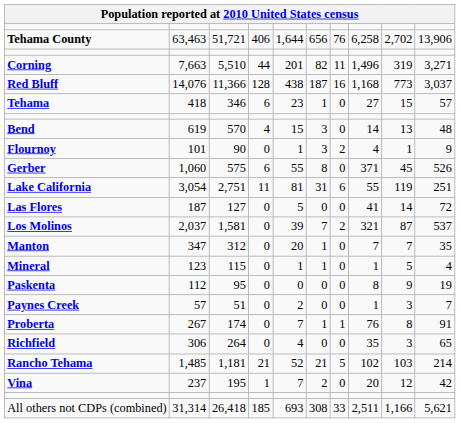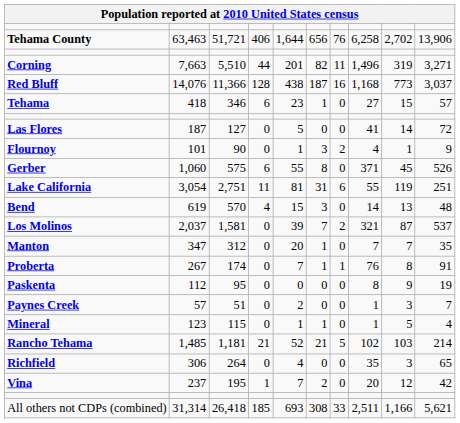rows swapped: Bend <-> Las Flores
rows swapped: Mineral <-> Proberta
rows swapped: Rancho Tehama <-> Richfield
